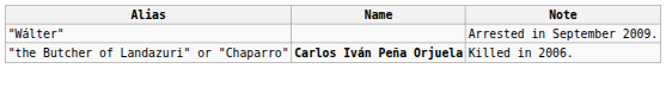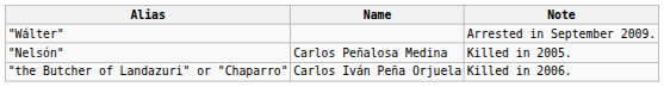+ row: "Nelsón" | Carlos Peñalosa Medina | Killed in 2005.
"the Butcher of Landazuri" or "Chaparro" | Name: bold -> normal
